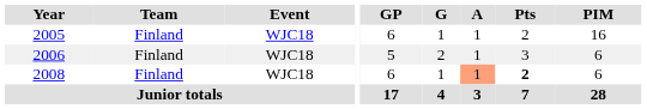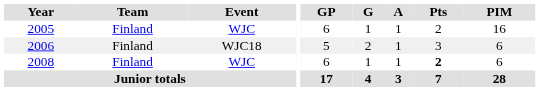2005 | Event: WJC18 -> WJC
2008 | Event: WJC18 -> WJC
2008 | A: lightsalmon background -> no background
